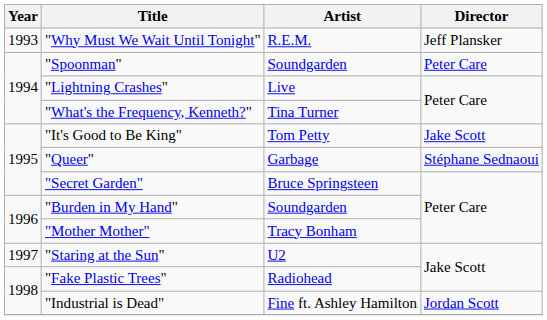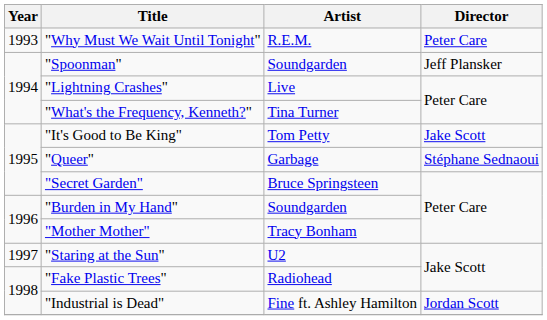"Why Must We Wait Until Tonight" | Director: Jeff Plansker -> Peter Care
"Spoonman" | Director: Peter Care -> Jeff Plansker
